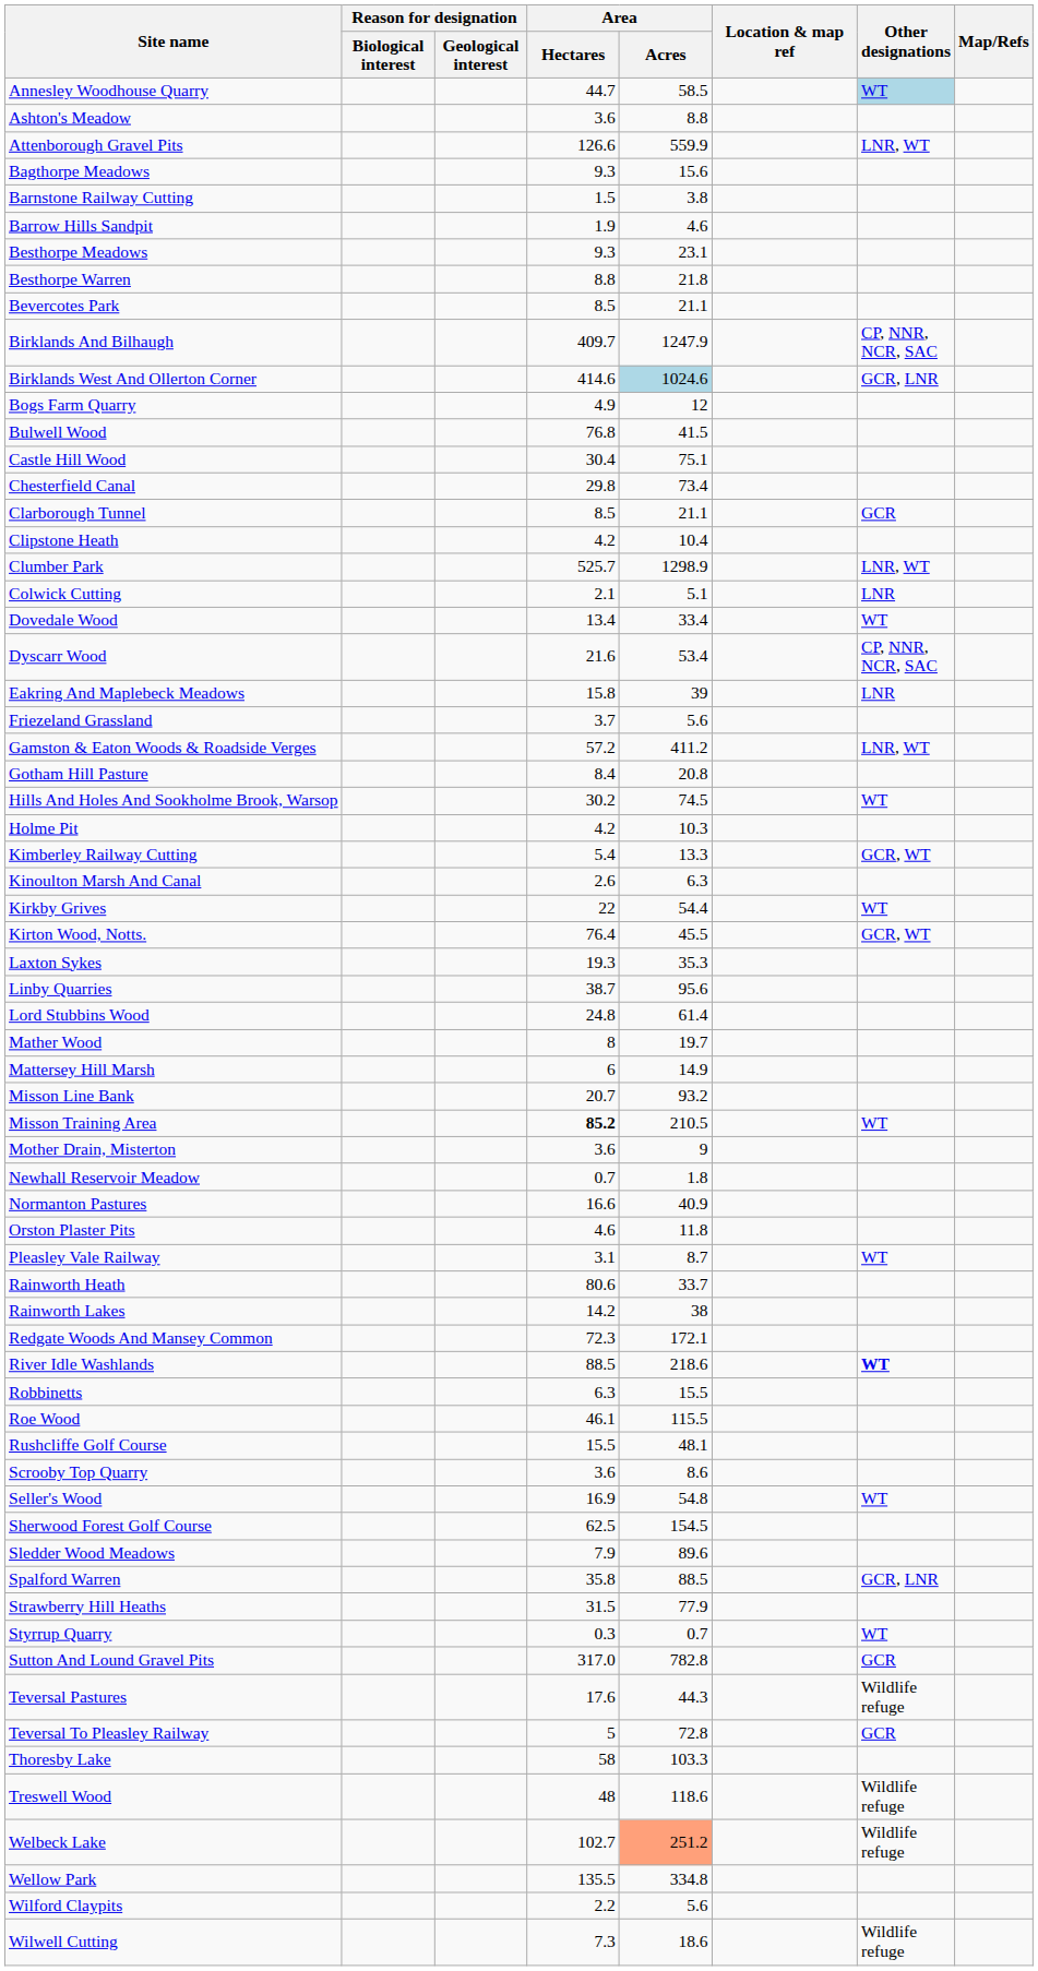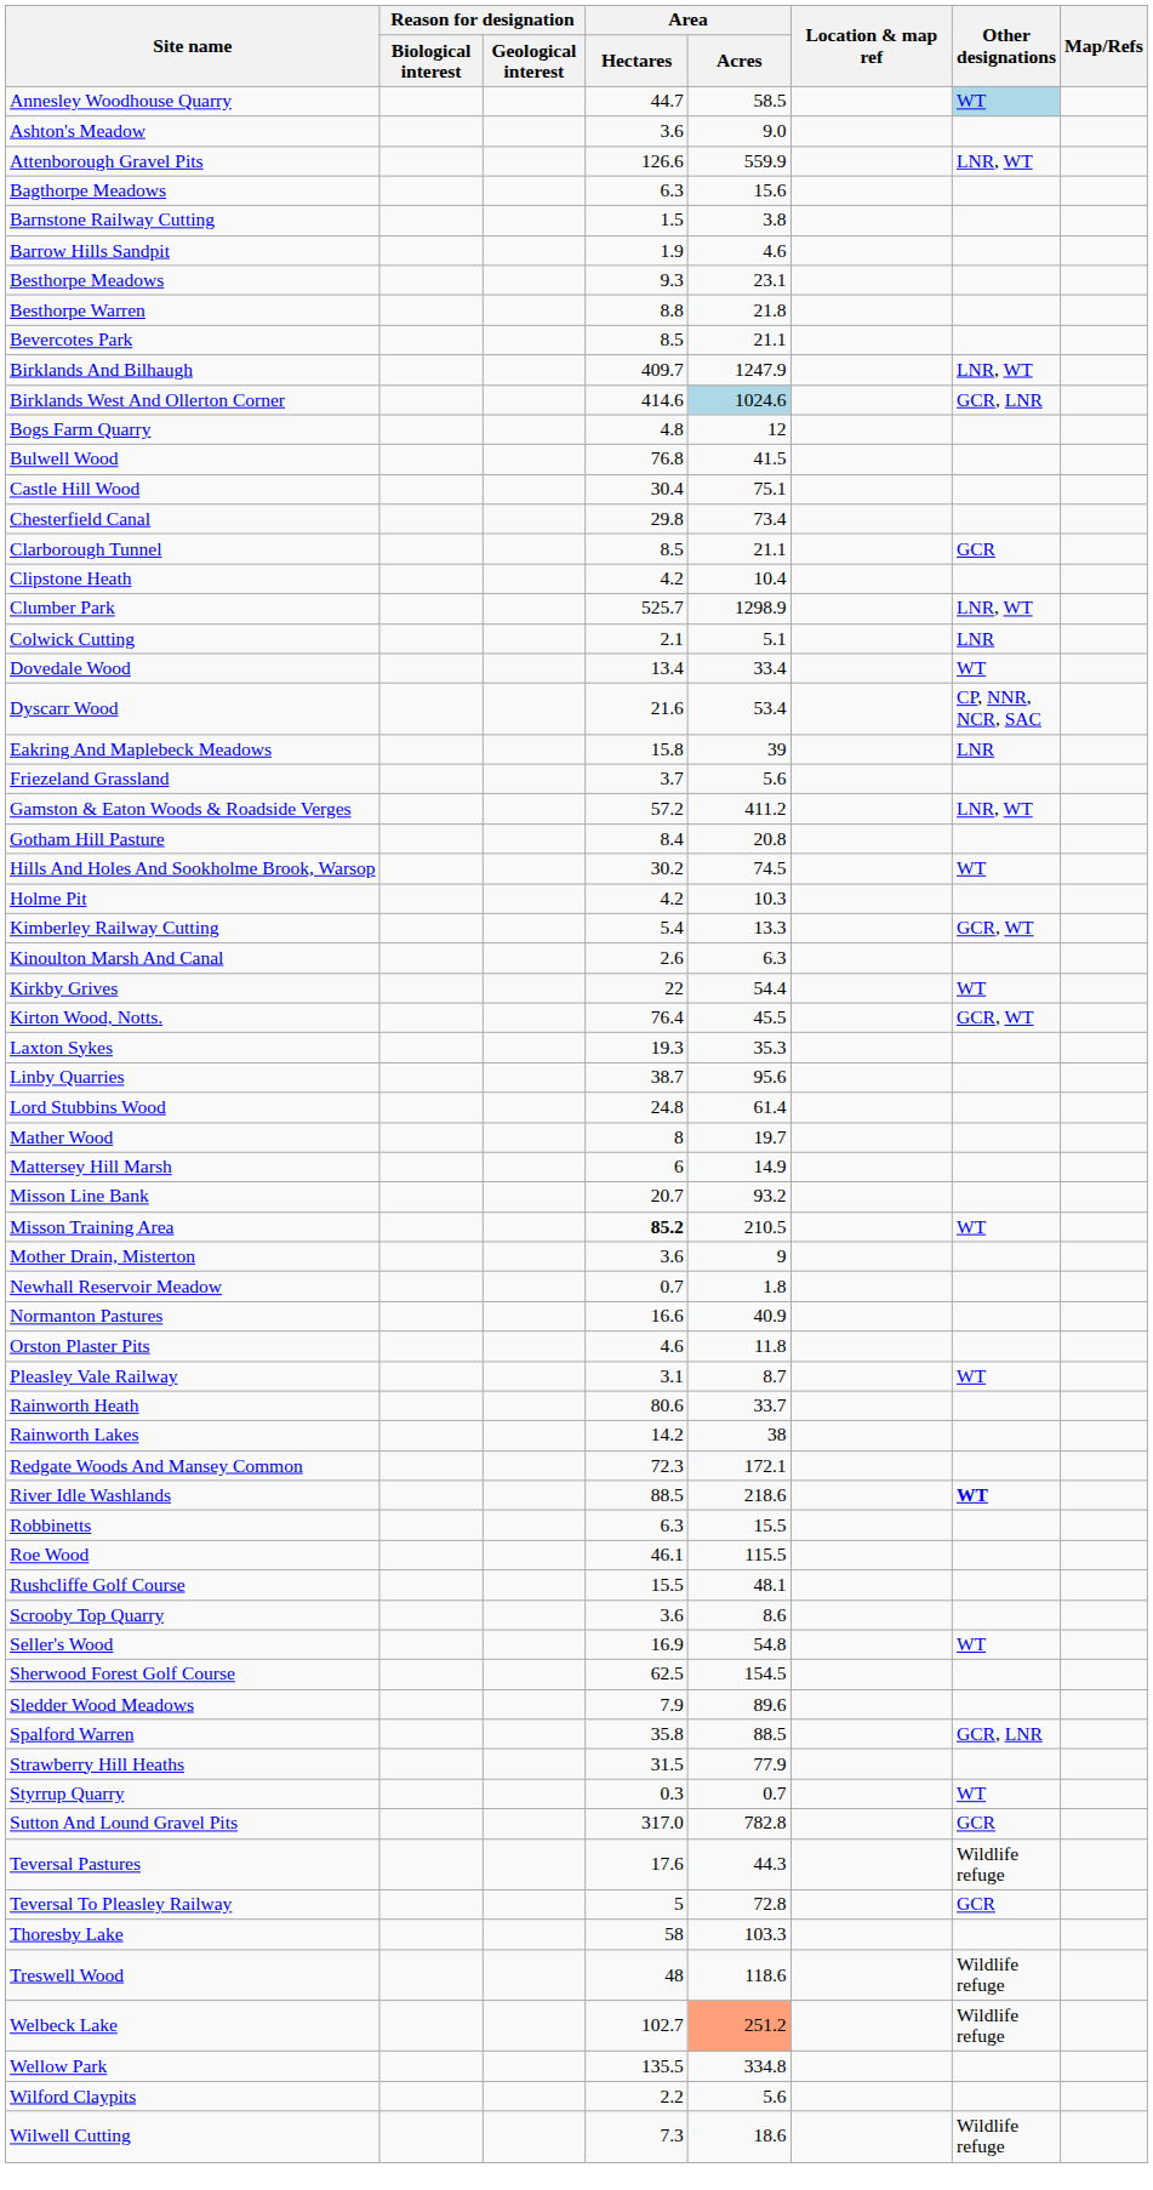Ashton's Meadow | Area / Acres: 8.8 -> 9.0
Bagthorpe Meadows | Area / Hectares: 9.3 -> 6.3
Birklands And Bilhaugh | Other designations: CP, NNR, NCR, SAC -> LNR, WT
Bogs Farm Quarry | Area / Hectares: 4.9 -> 4.8
